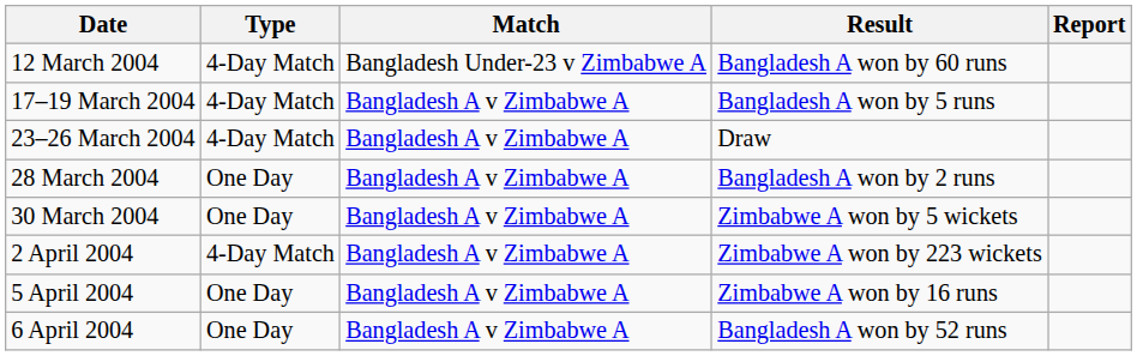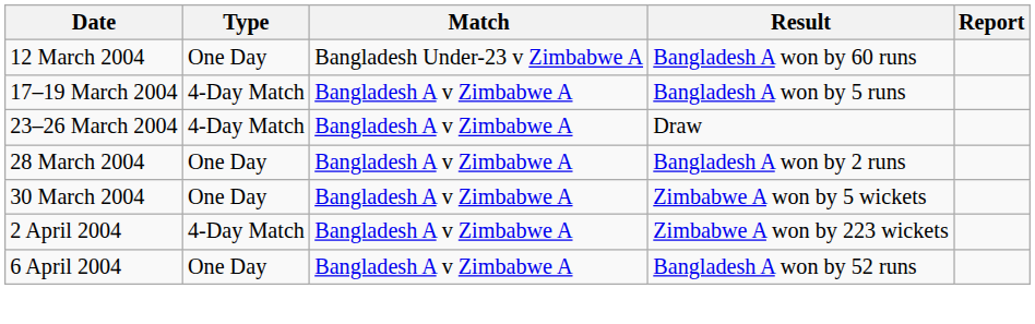12 March 2004 | Type: 4-Day Match -> One Day
- row: 5 April 2004 | One Day | Bangladesh A v Zimbabwe A | Zimbabwe A won by 16 runs
